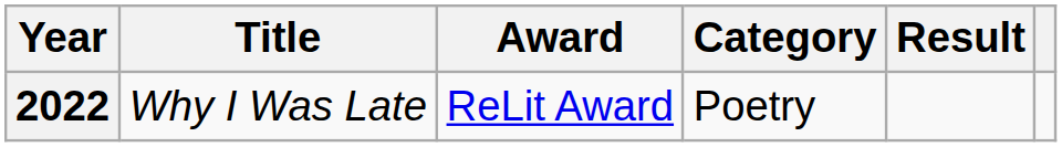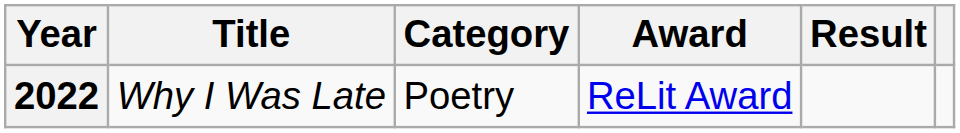columns swapped: Award <-> Category
